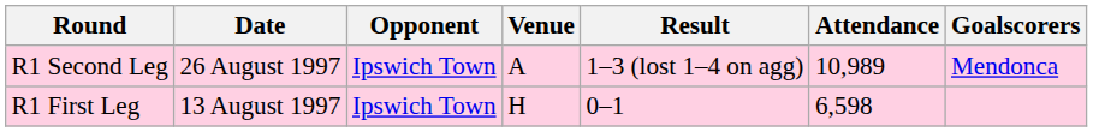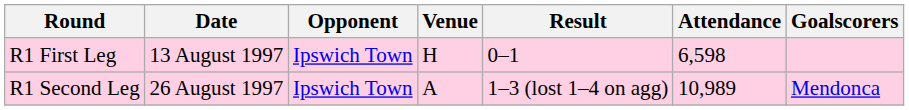rows swapped: R1 First Leg <-> R1 Second Leg
